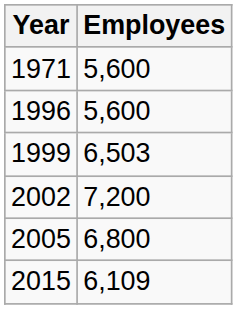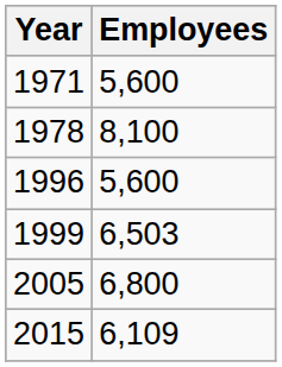+ row: 1978 | 8,100
- row: 2002 | 7,200
